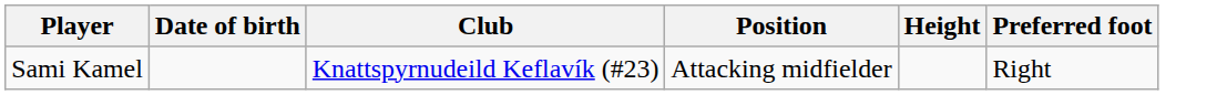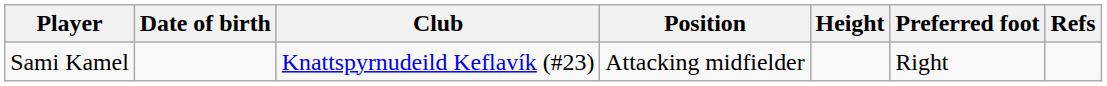+ column: Refs
